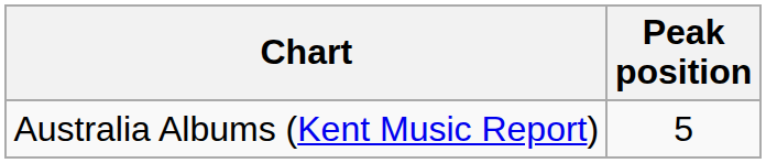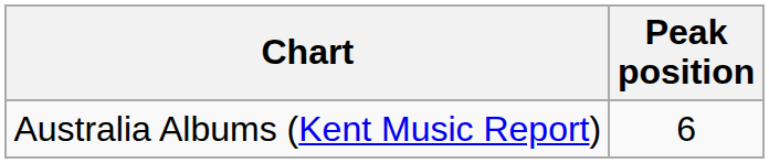Australia Albums (Kent Music Report) | Peak position: 5 -> 6
